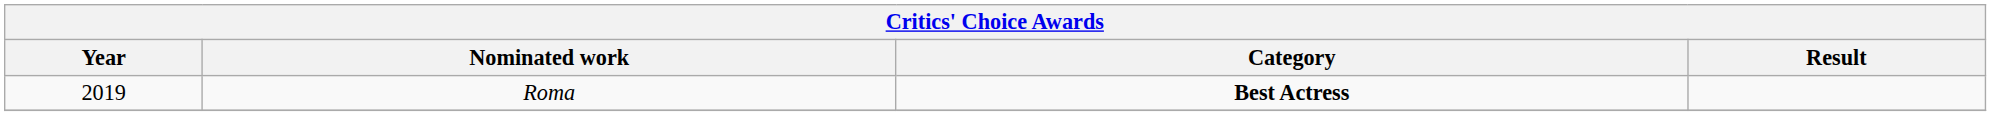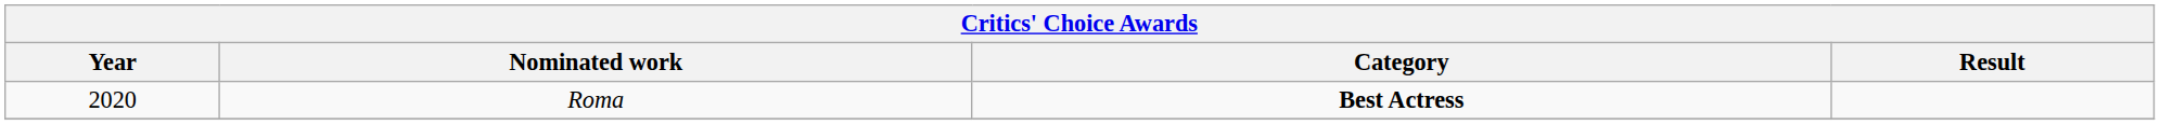Roma | Year: 2019 -> 2020
